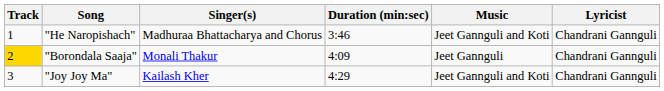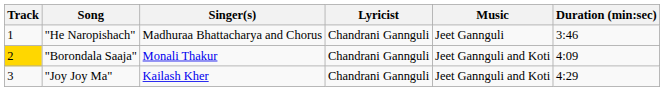columns swapped: Duration (min:sec) <-> Lyricist
"He Naropishach" | Music: Jeet Gannguli and Koti -> Jeet Gannguli
"Borondala Saaja" | Music: Jeet Gannguli -> Jeet Gannguli and Koti
